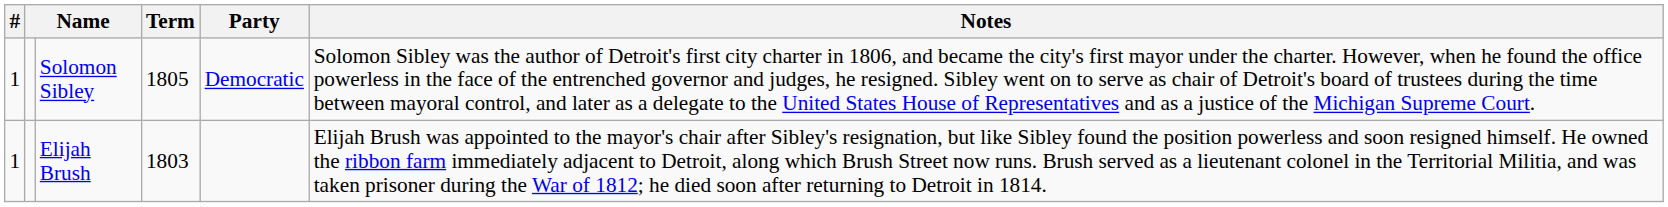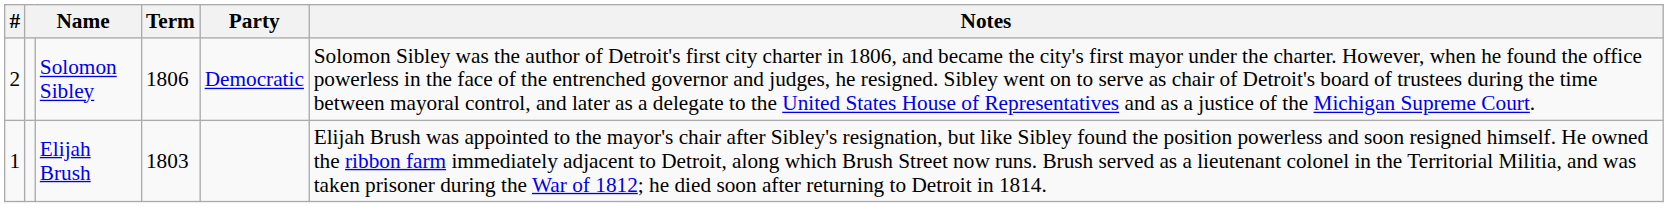Solomon Sibley | #: 1 -> 2
Solomon Sibley | Term: 1805 -> 1806
